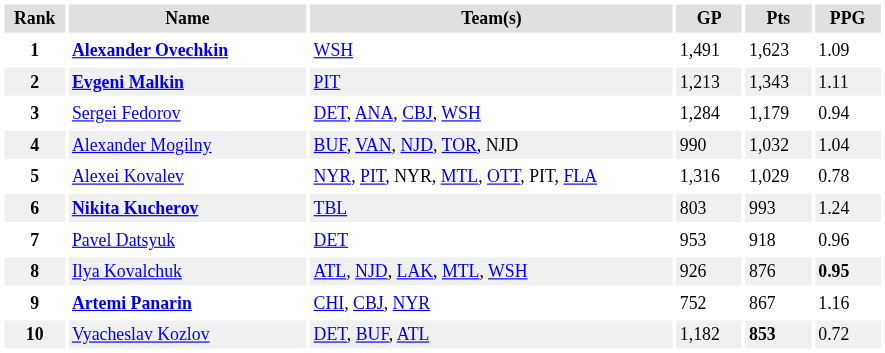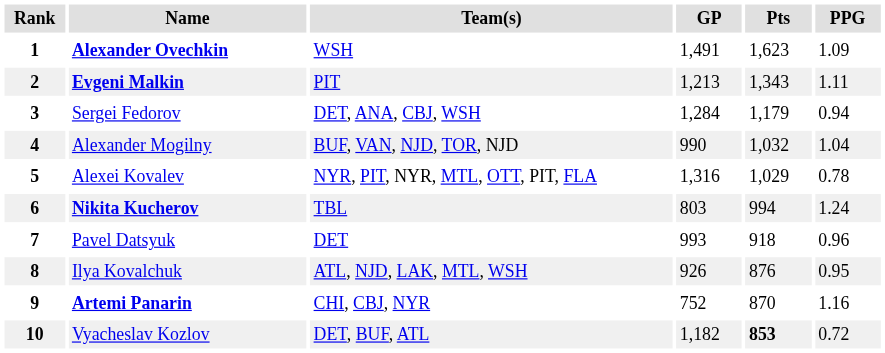6 | Pts: 993 -> 994
7 | GP: 953 -> 993
8 | PPG: bold -> normal
9 | Pts: 867 -> 870
